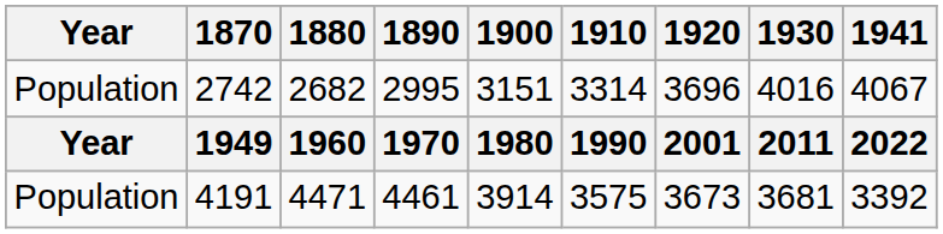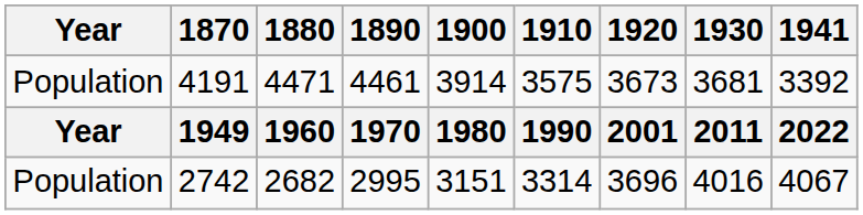rows swapped: 2742 <-> 4191
